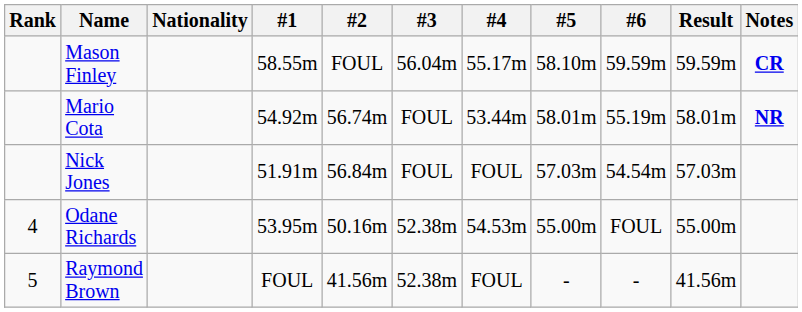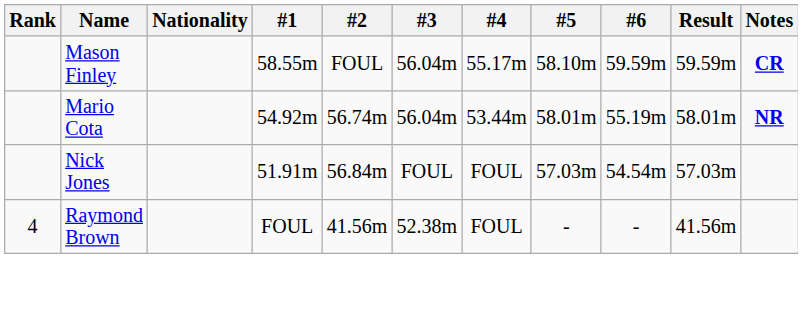Mario Cota | #3: FOUL -> 56.04m
- row: 4 | Odane Richards | 53.95m | 50.16m | 52.38m | 54.53m | 55.00m | FOUL | 55.00m
Raymond Brown | Rank: 5 -> 4
